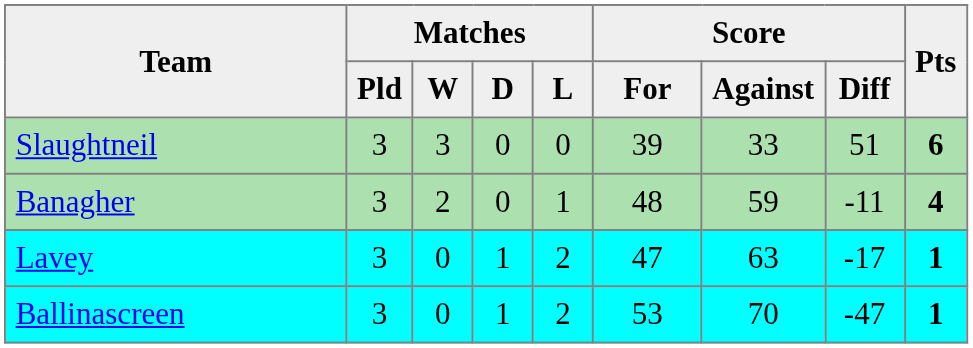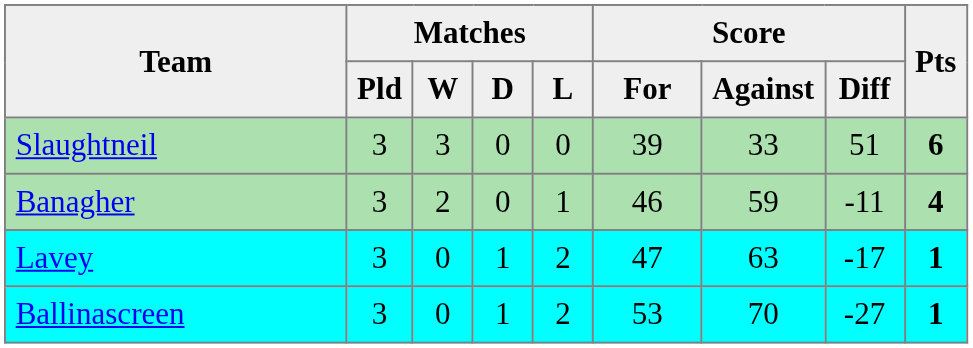Banagher | Score / For: 48 -> 46
Ballinascreen | Score / Diff: -47 -> -27
